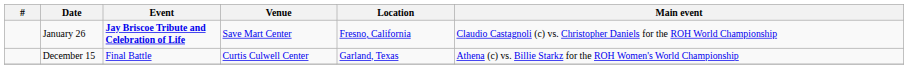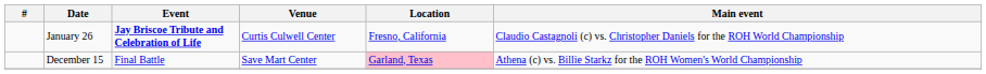January 26 | Venue: Save Mart Center -> Curtis Culwell Center
December 15 | Venue: Curtis Culwell Center -> Save Mart Center
December 15 | Location: no background -> pink background
